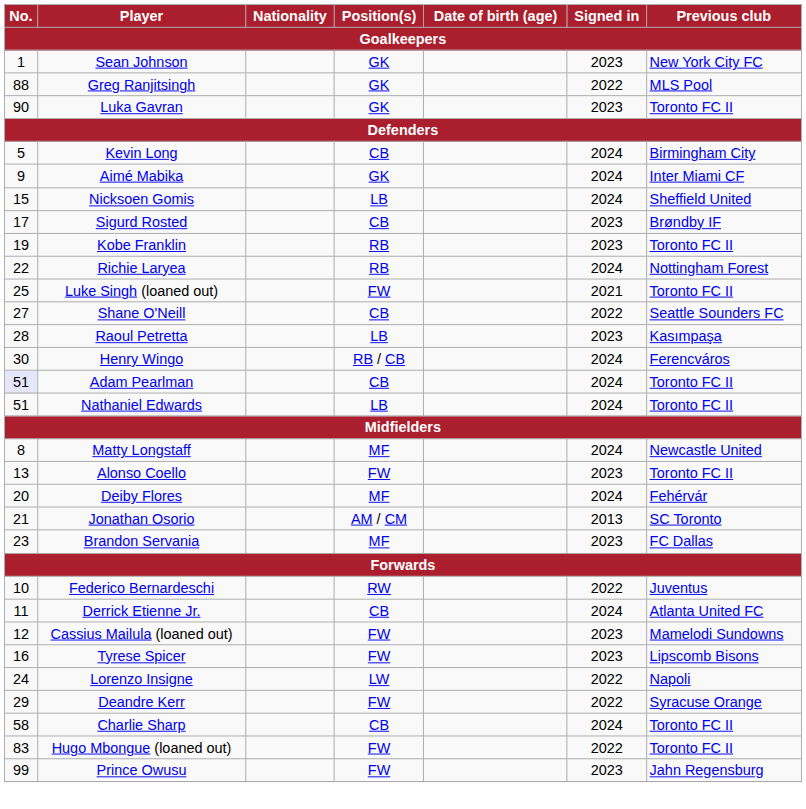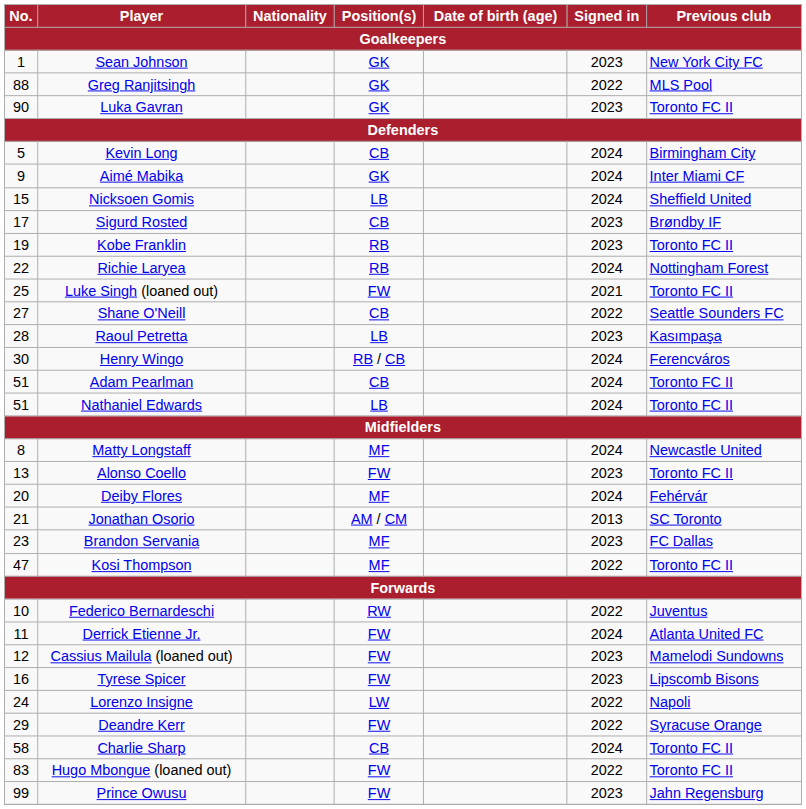Adam Pearlman | No.: lavender background -> no background
+ row: 47 | Kosi Thompson | MF | 2022 | Toronto FC II
Derrick Etienne Jr. | Position(s): CB -> FW
